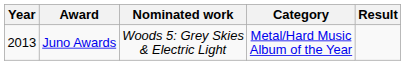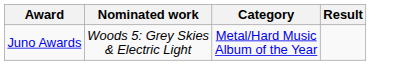- column: Year | 2013
